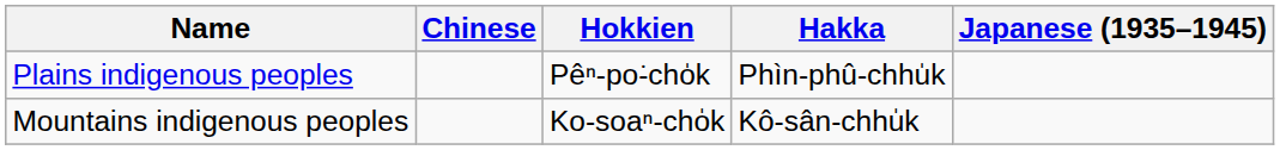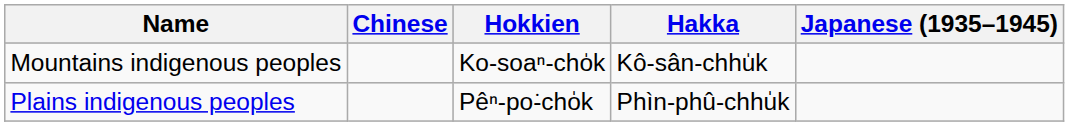rows swapped: Mountains indigenous peoples <-> Plains indigenous peoples
